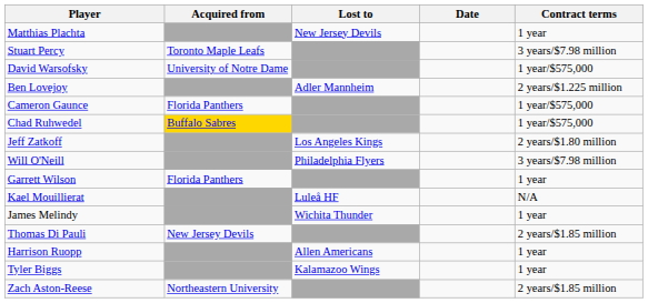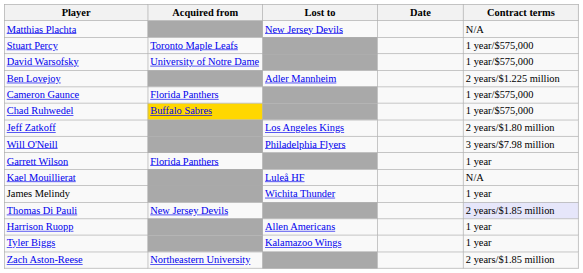Matthias Plachta | Contract terms: 1 year -> N/A
Stuart Percy | Contract terms: 3 years/$7.98 million -> 1 year/$575,000
Thomas Di Pauli | Contract terms: no background -> lavender background
